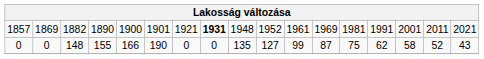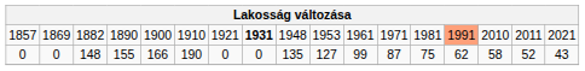1857 | column 6: 1901 -> 1910
1857 | column 10: 1952 -> 1953
1857 | column 12: 1969 -> 1971
1857 | column 14: no background -> lightsalmon background
1857 | column 15: 2001 -> 2010
